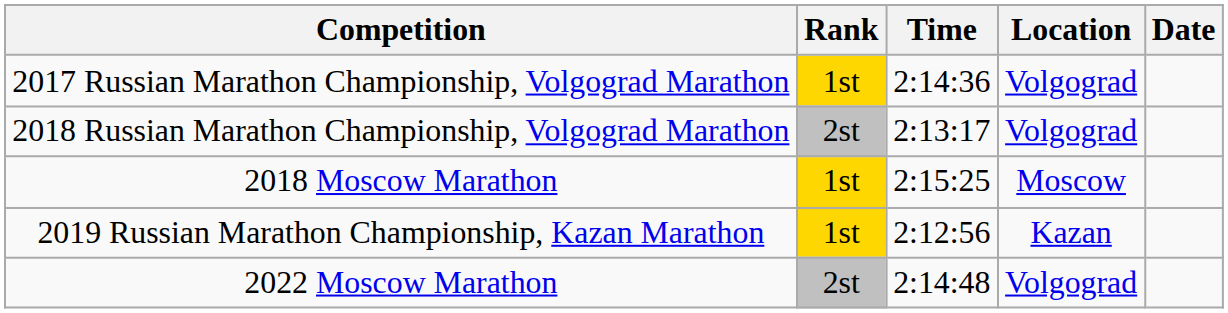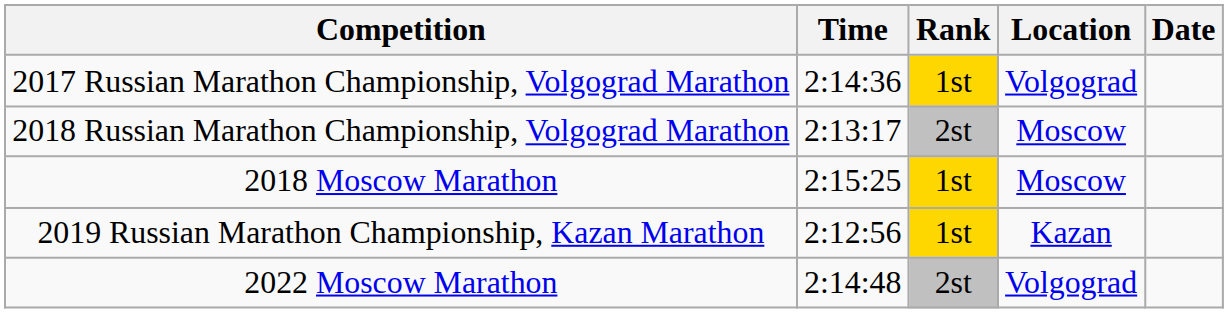columns swapped: Rank <-> Time
2018 Russian Marathon Championship, Volgograd Marathon | Location: Volgograd -> Moscow
